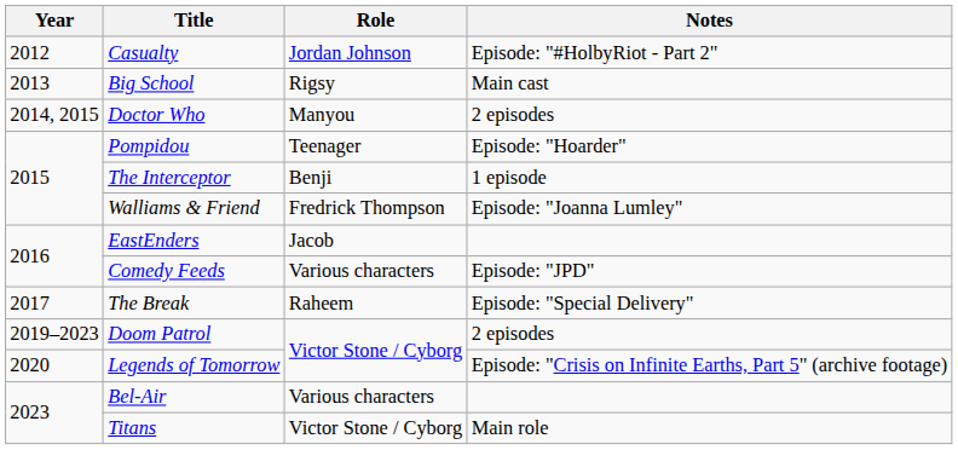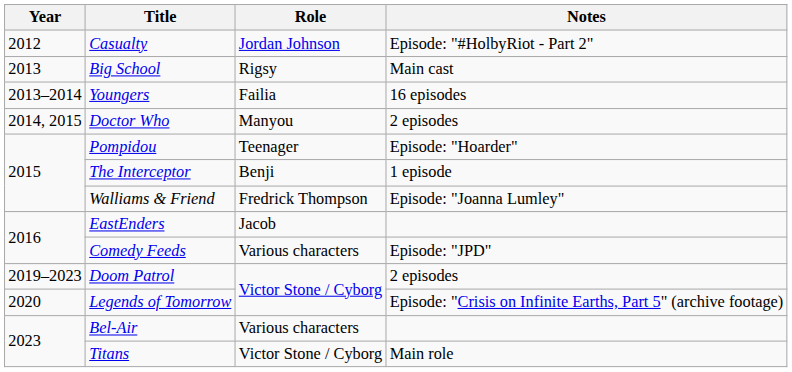+ row: 2013–2014 | Youngers | Failia | 16 episodes
- row: 2017 | The Break | Raheem | Episode: "Special Delivery"
